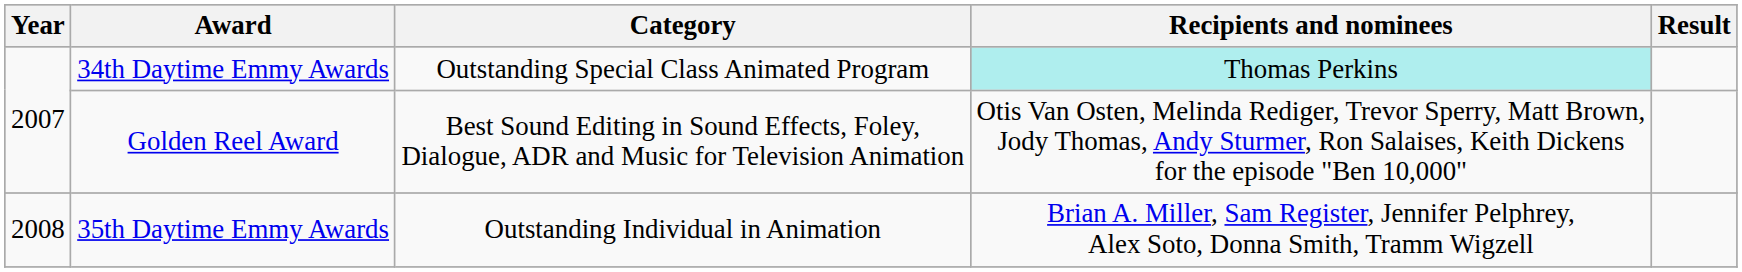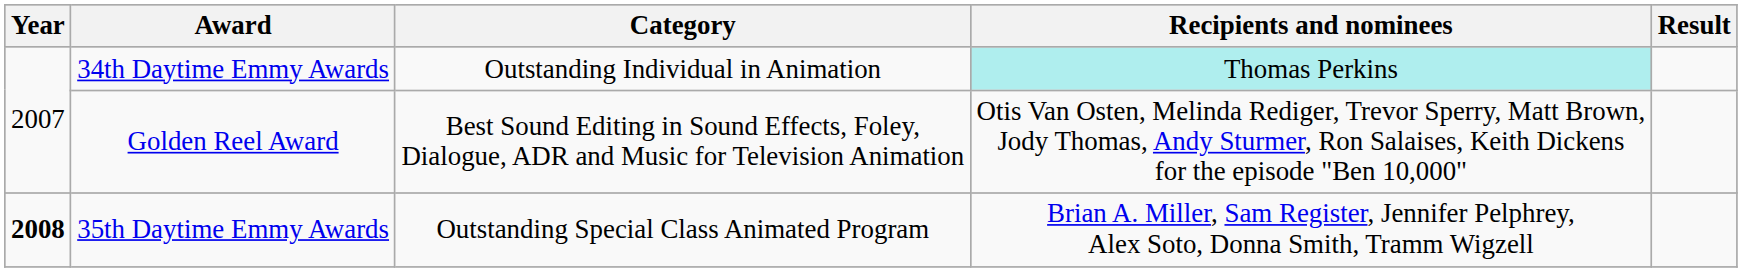34th Daytime Emmy Awards | Category: Outstanding Special Class Animated Program -> Outstanding Individual in Animation
35th Daytime Emmy Awards | Year: normal -> bold
35th Daytime Emmy Awards | Category: Outstanding Individual in Animation -> Outstanding Special Class Animated Program
